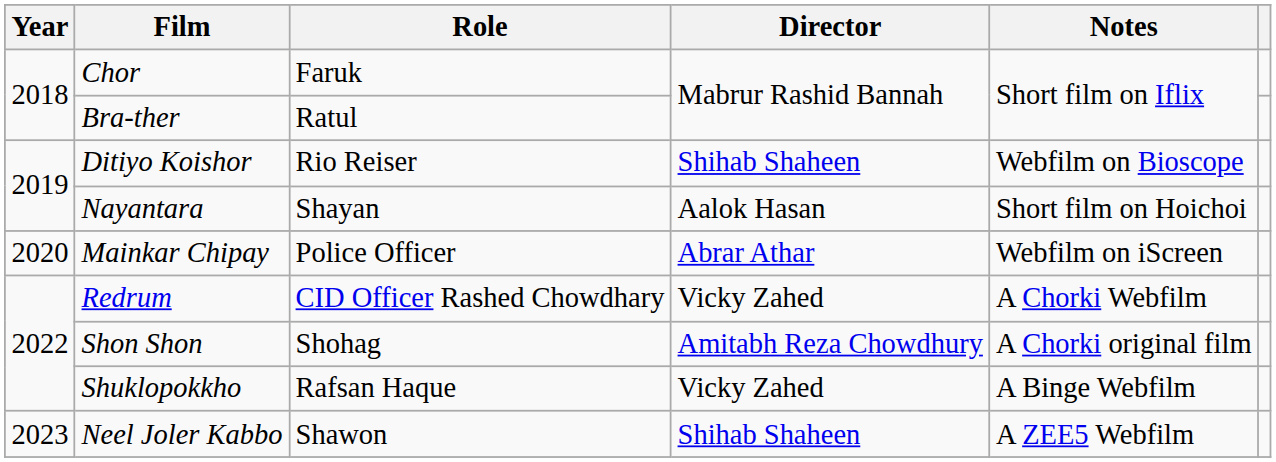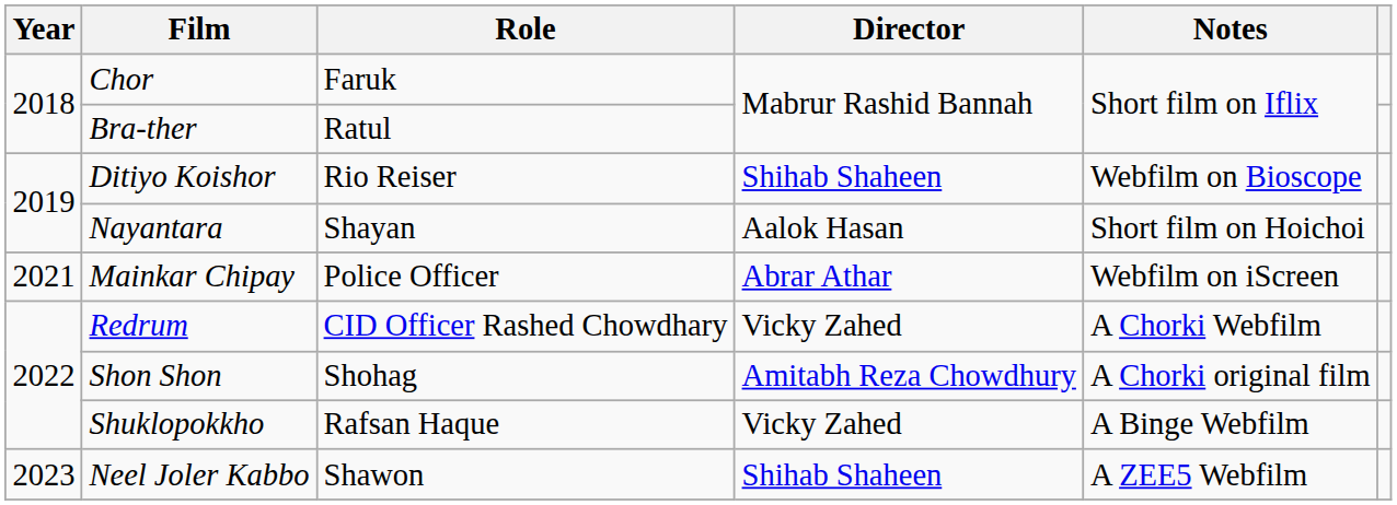Mainkar Chipay | Year: 2020 -> 2021
